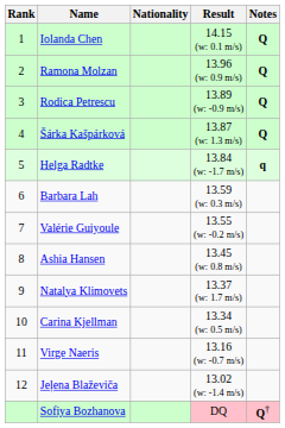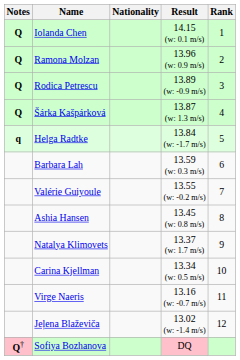columns swapped: Rank <-> Notes
